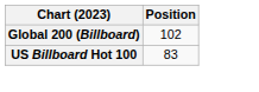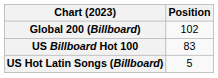+ row: US Hot Latin Songs (Billboard) | 5
